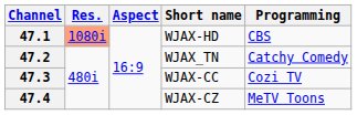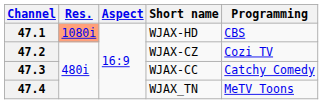47.2 | Short name: WJAX_TN -> WJAX-CZ
47.2 | Programming: Catchy Comedy -> Cozi TV
47.3 | Programming: Cozi TV -> Catchy Comedy
47.4 | Short name: WJAX-CZ -> WJAX_TN
